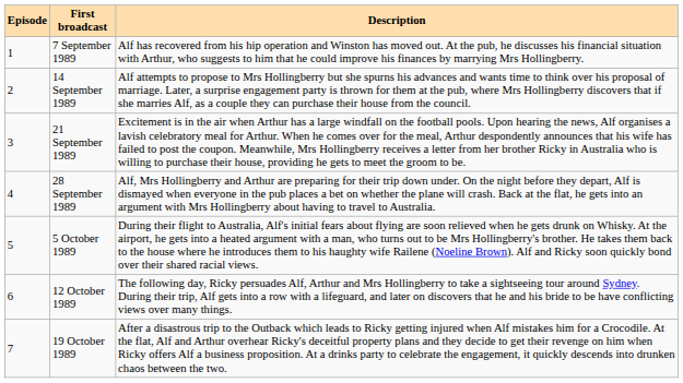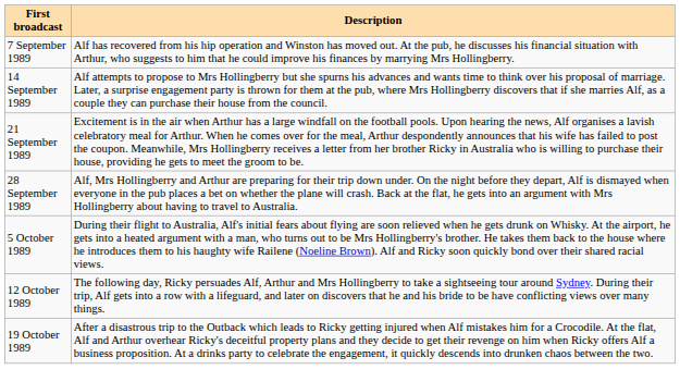- column: Episode | 1 | 2 | 3 | 4 | 5 | 6 | 7
